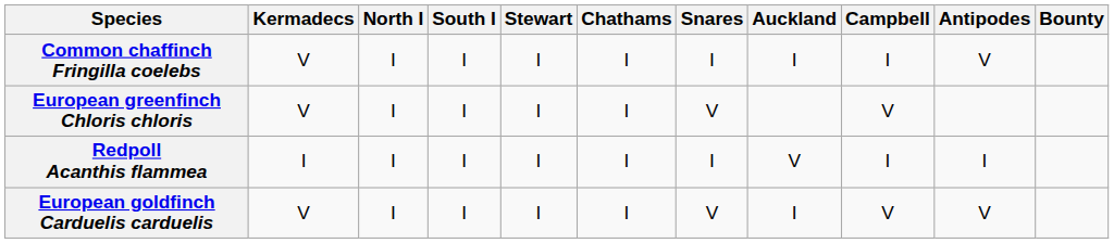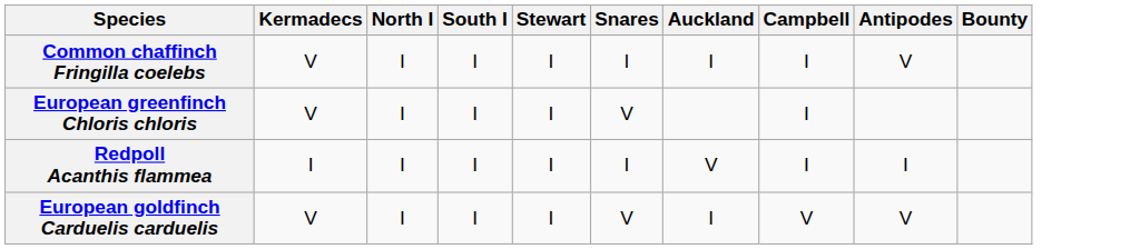- column: Chathams | I | I | I | I
European greenfinch Chloris chloris | Campbell: V -> I
